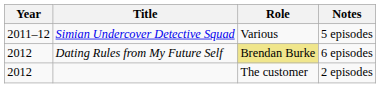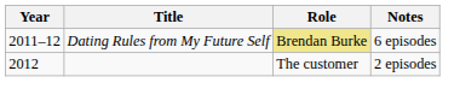- row: 2011–12 | Simian Undercover Detective Squad | Various | 5 episodes
Dating Rules from My Future Self | Year: 2012 -> 2011–12
